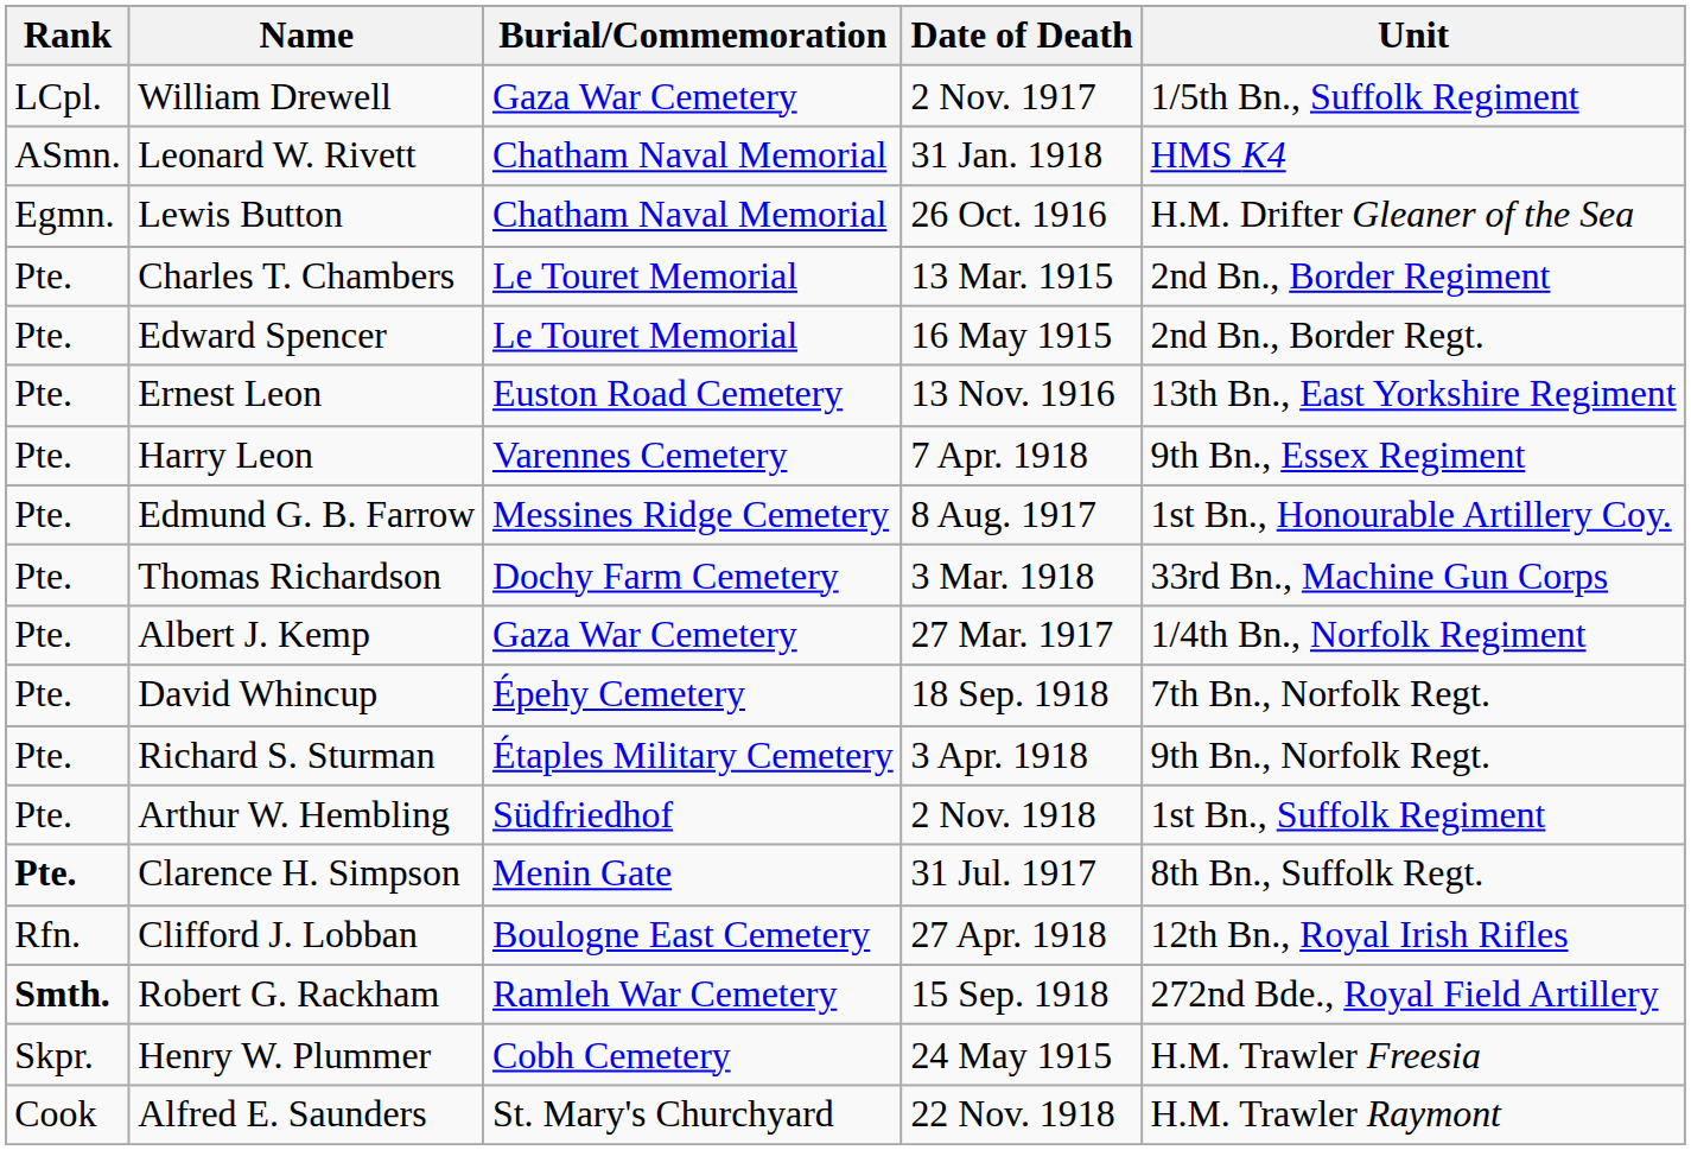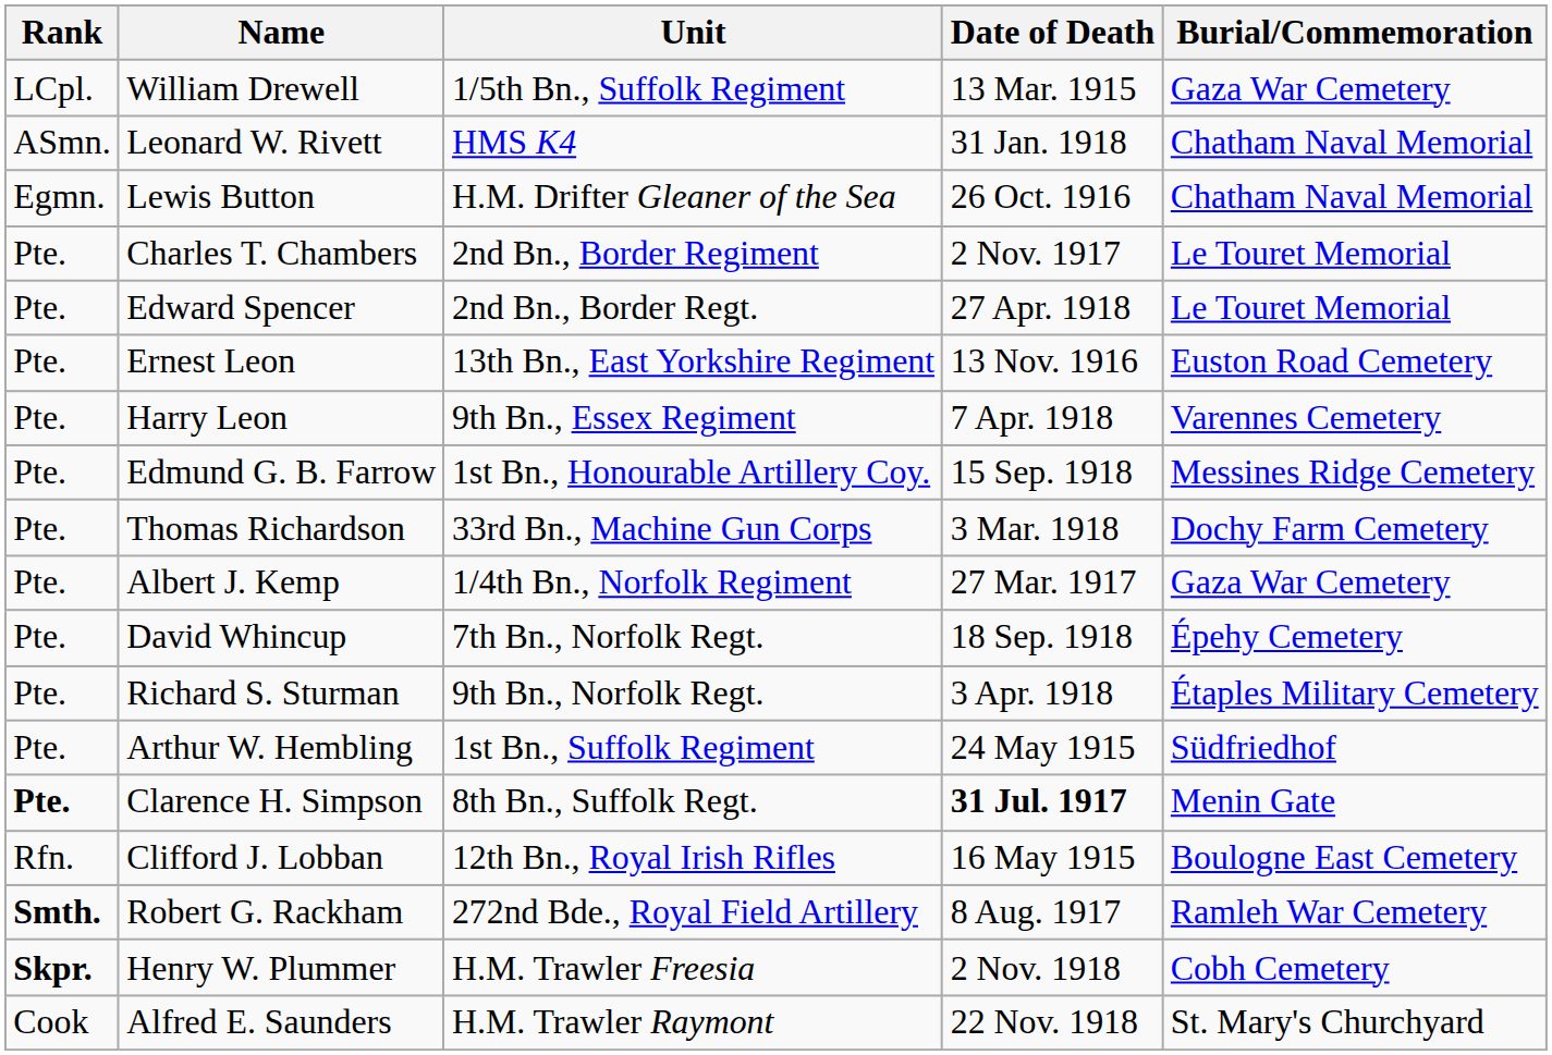columns swapped: Unit <-> Burial/Commemoration
William Drewell | Date of Death: 2 Nov. 1917 -> 13 Mar. 1915
Charles T. Chambers | Date of Death: 13 Mar. 1915 -> 2 Nov. 1917
Edward Spencer | Date of Death: 16 May 1915 -> 27 Apr. 1918
Edmund G. B. Farrow | Date of Death: 8 Aug. 1917 -> 15 Sep. 1918
Arthur W. Hembling | Date of Death: 2 Nov. 1918 -> 24 May 1915
Clarence H. Simpson | Date of Death: normal -> bold
Clifford J. Lobban | Date of Death: 27 Apr. 1918 -> 16 May 1915
Robert G. Rackham | Date of Death: 15 Sep. 1918 -> 8 Aug. 1917
Henry W. Plummer | Rank: normal -> bold
Henry W. Plummer | Date of Death: 24 May 1915 -> 2 Nov. 1918
